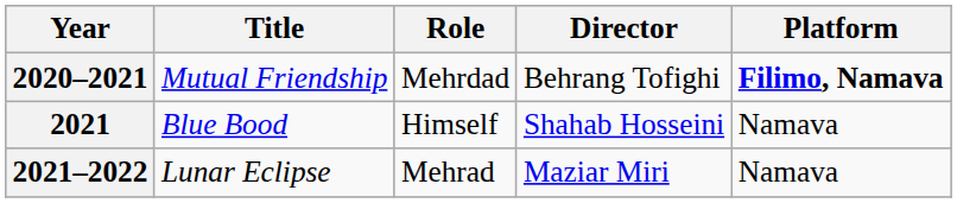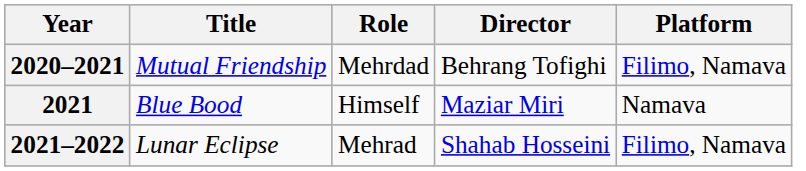2020–2021 | Platform: bold -> normal
2021 | Director: Shahab Hosseini -> Maziar Miri
2021–2022 | Director: Maziar Miri -> Shahab Hosseini
2021–2022 | Platform: Namava -> Filimo, Namava
